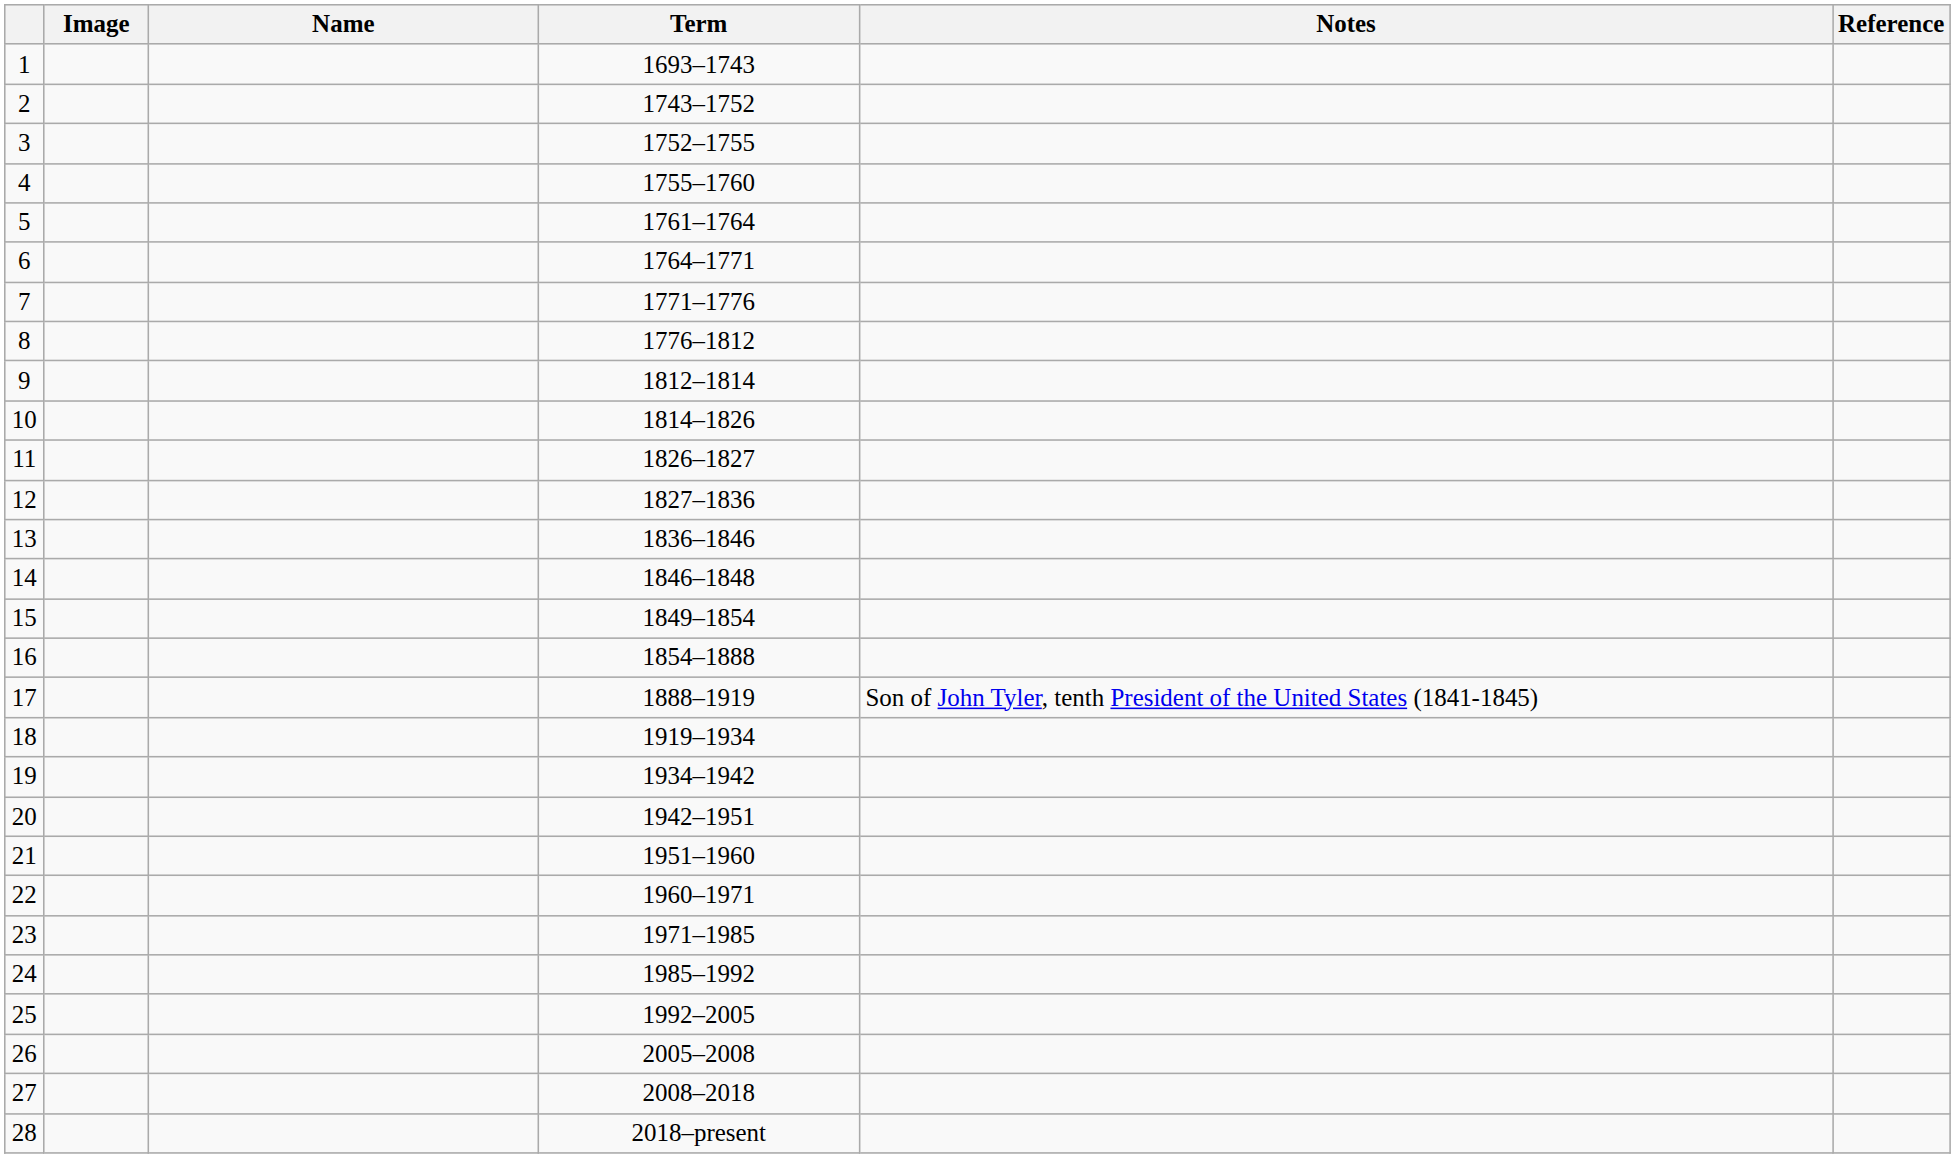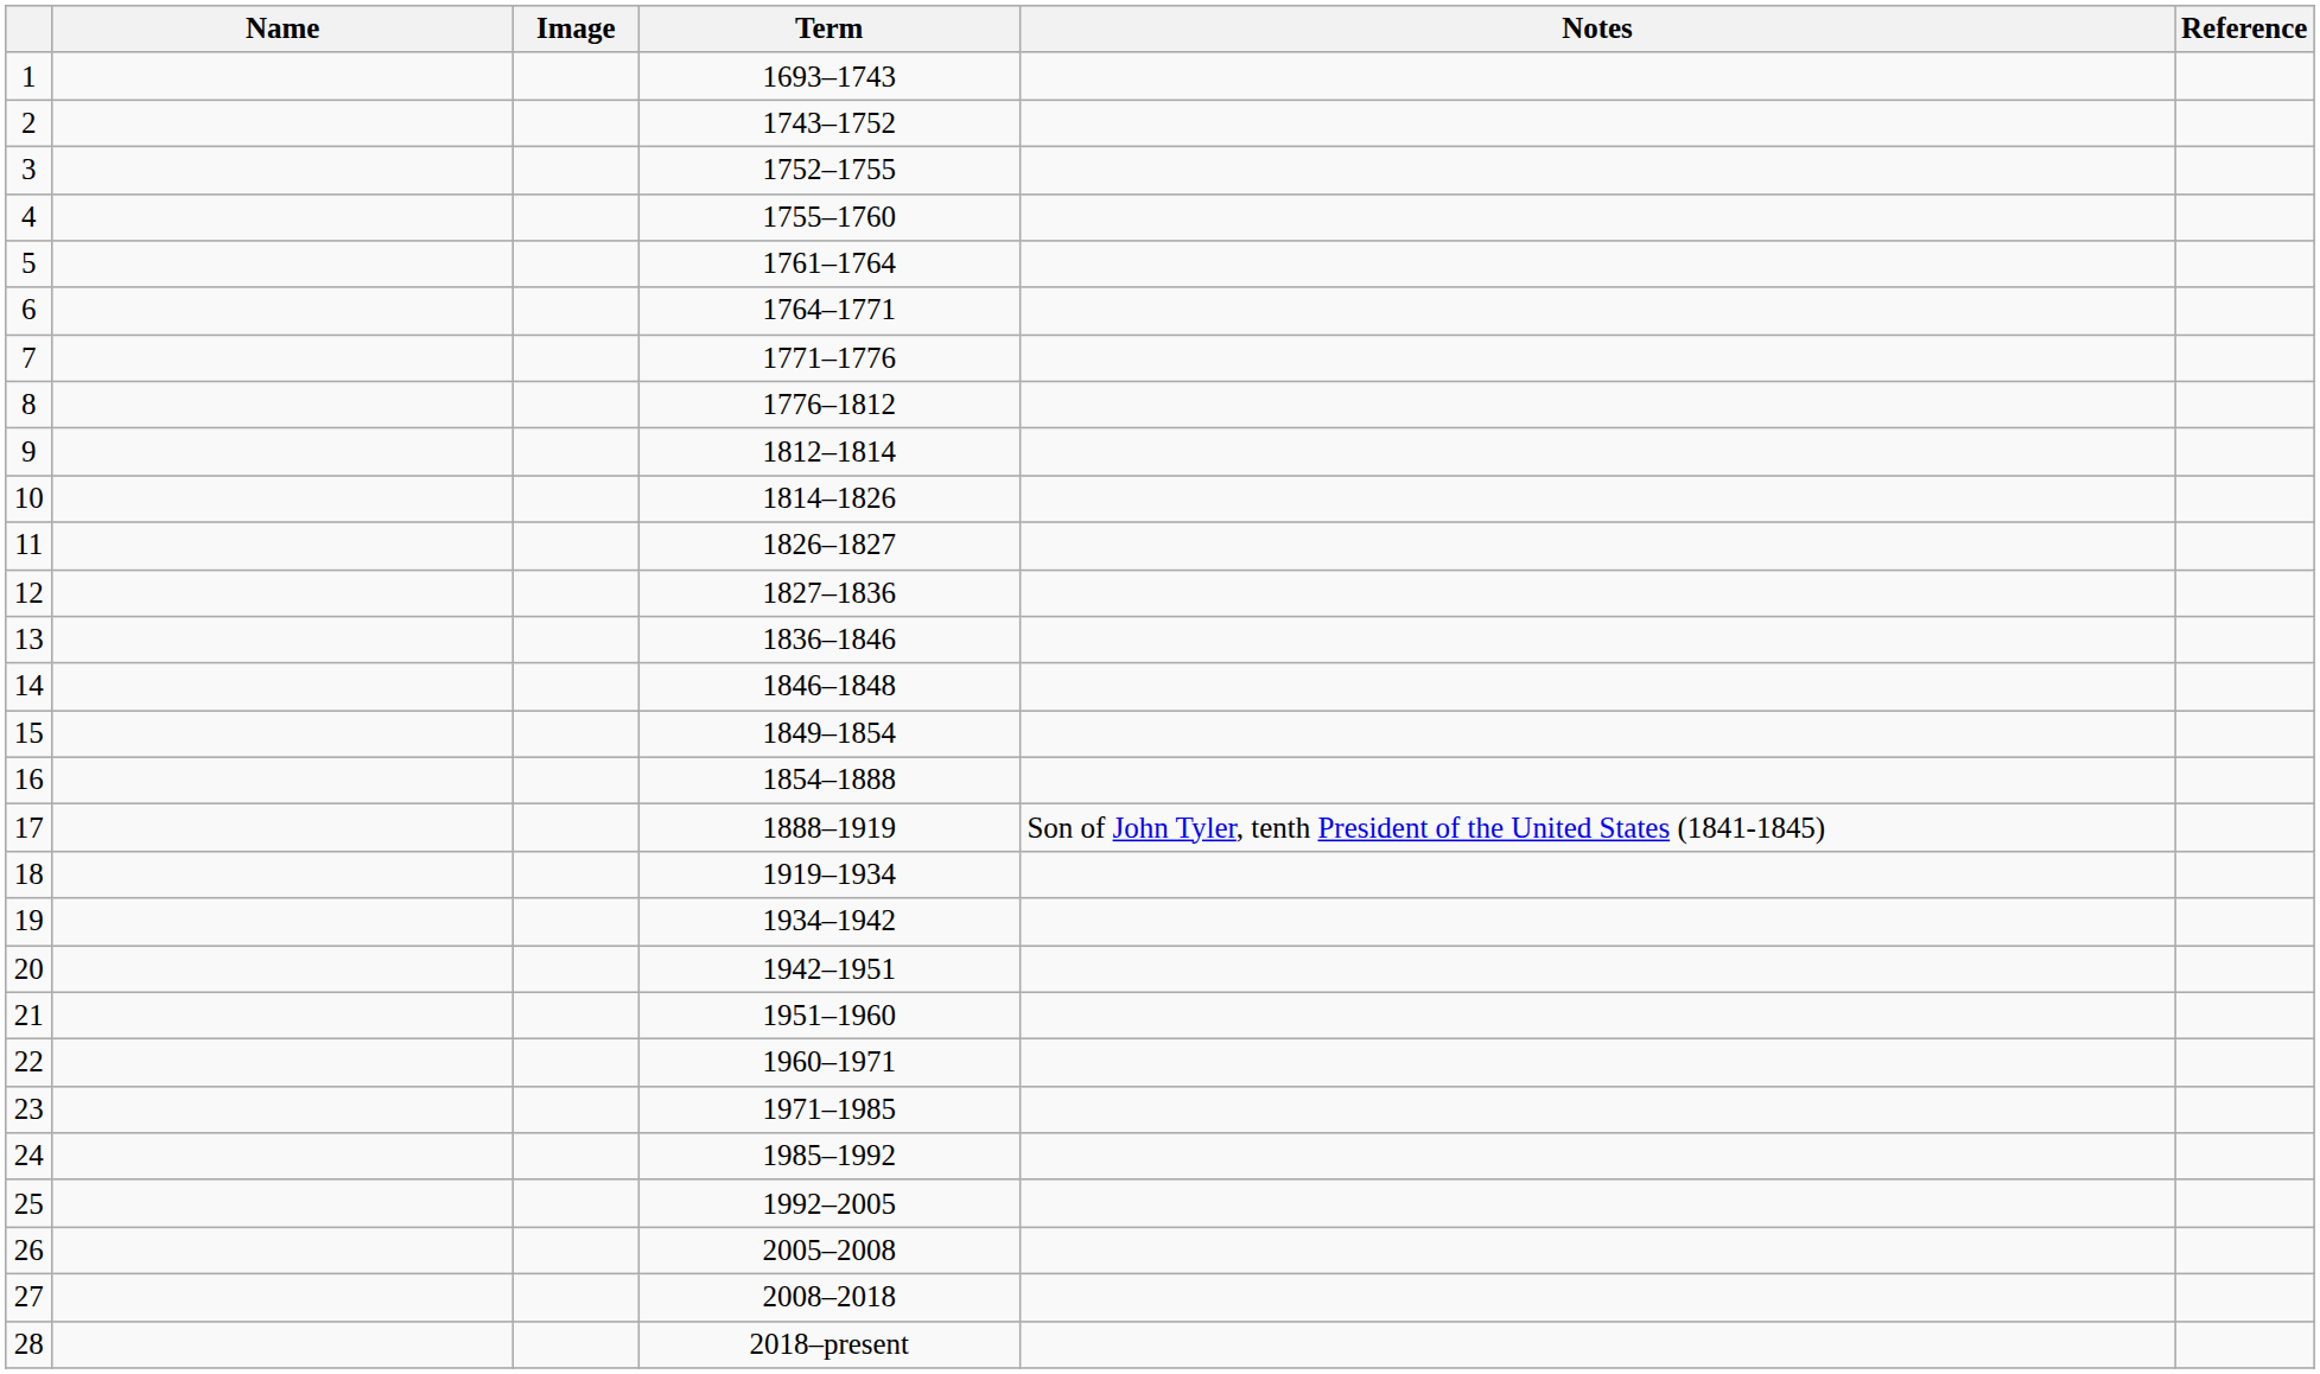columns swapped: Image <-> Name
